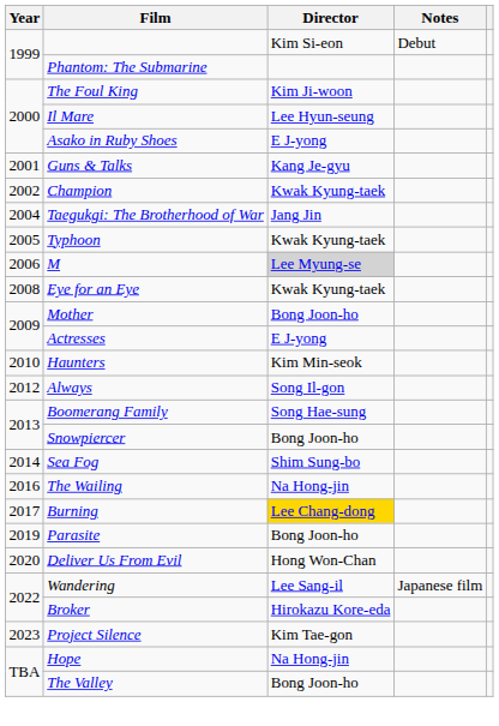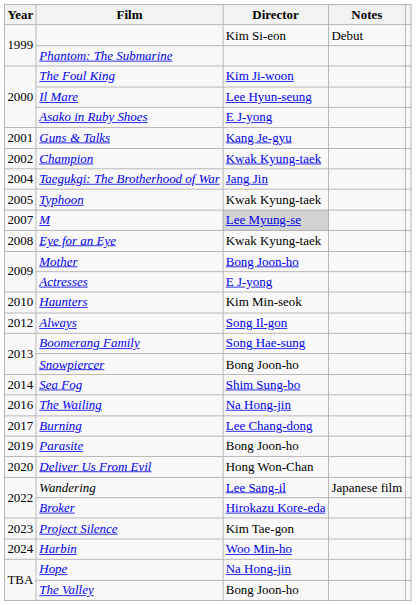M | Year: 2006 -> 2007
Burning | Director: gold background -> no background
+ row: 2024 | Harbin | Woo Min-ho
